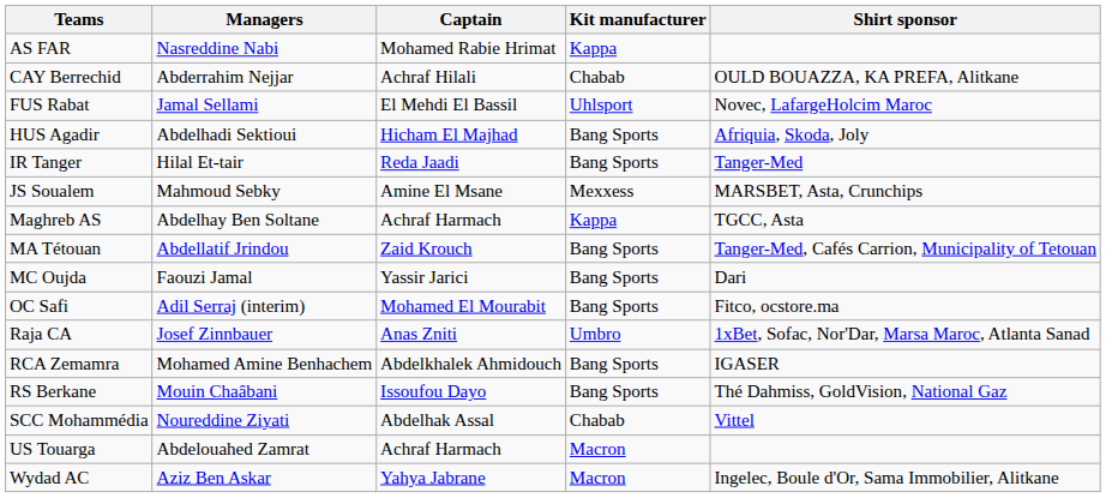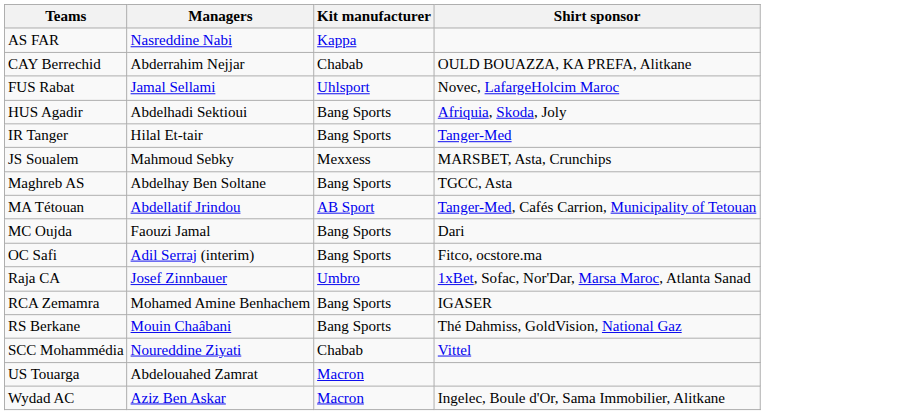- column: Captain | Mohamed Rabie Hrimat | Achraf Hilali | El Mehdi El Bassil | Hicham El Majhad | Reda Jaadi | Amine El Msane | Achraf Harmach | Zaid Krouch | Yassir Jarici | Mohamed El Mourabit | Anas Zniti | Abdelkhalek Ahmidouch | Issoufou Dayo | Abdelhak Assal | Achraf Harmach | Yahya Jabrane
Maghreb AS | Kit manufacturer: Kappa -> Bang Sports
MA Tétouan | Kit manufacturer: Bang Sports -> AB Sport
